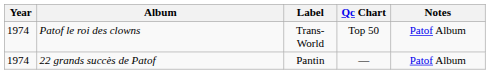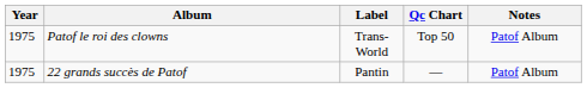Patof le roi des clowns | Year: 1974 -> 1975
22 grands succès de Patof | Year: 1974 -> 1975
